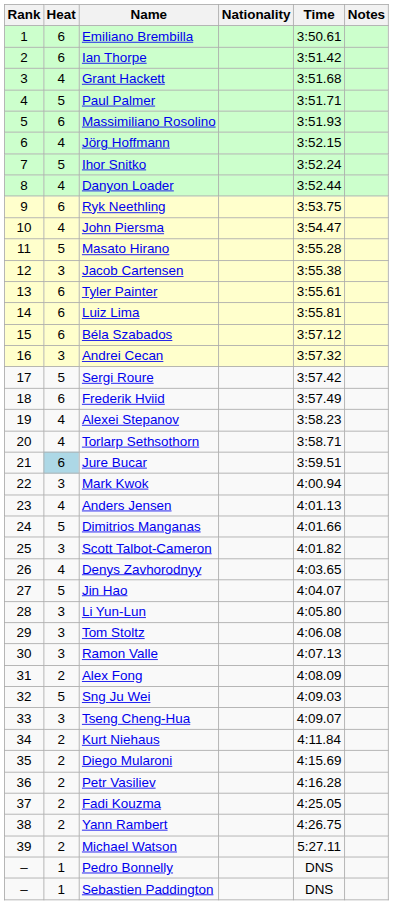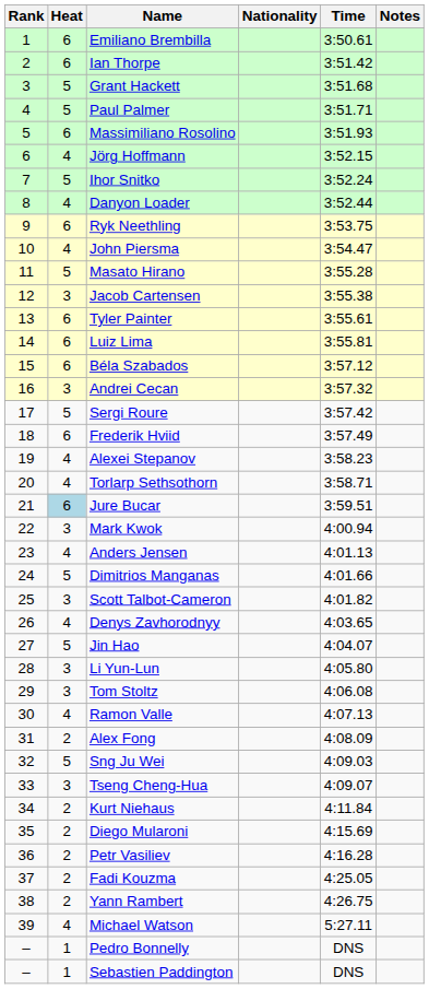Grant Hackett | Heat: 4 -> 5
Ramon Valle | Heat: 3 -> 4
Michael Watson | Heat: 2 -> 4
